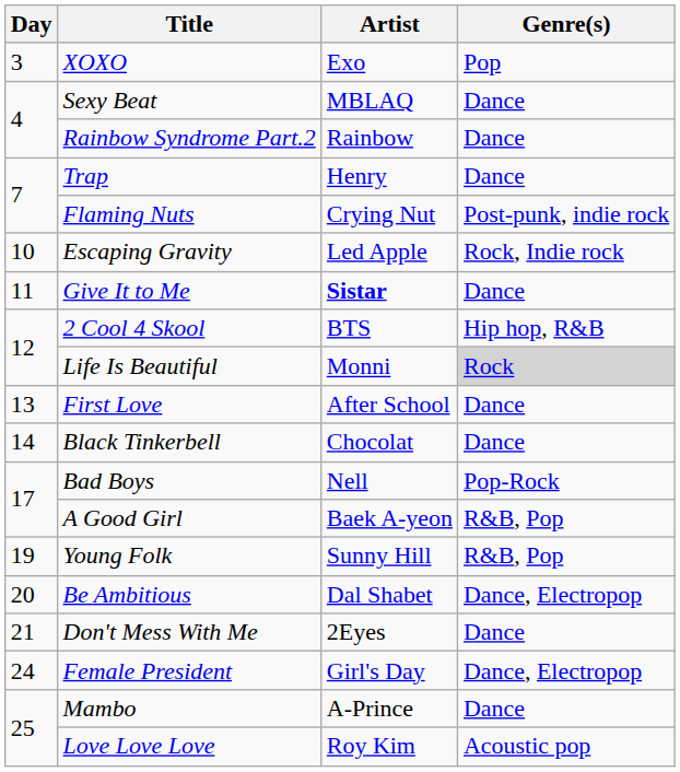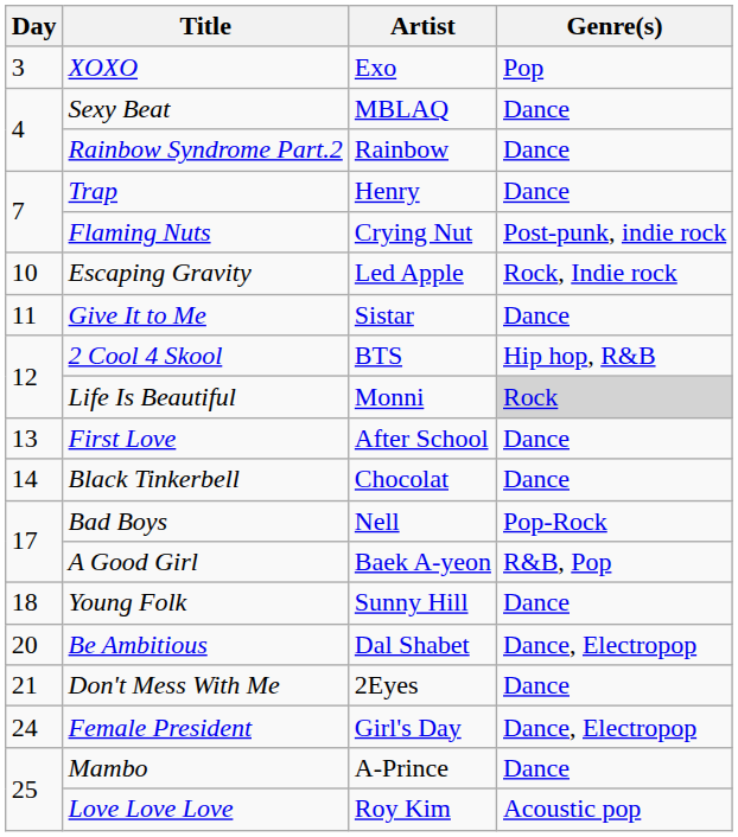Give It to Me | Artist: bold -> normal
Young Folk | Day: 19 -> 18
Young Folk | Genre(s): R&B, Pop -> Dance
